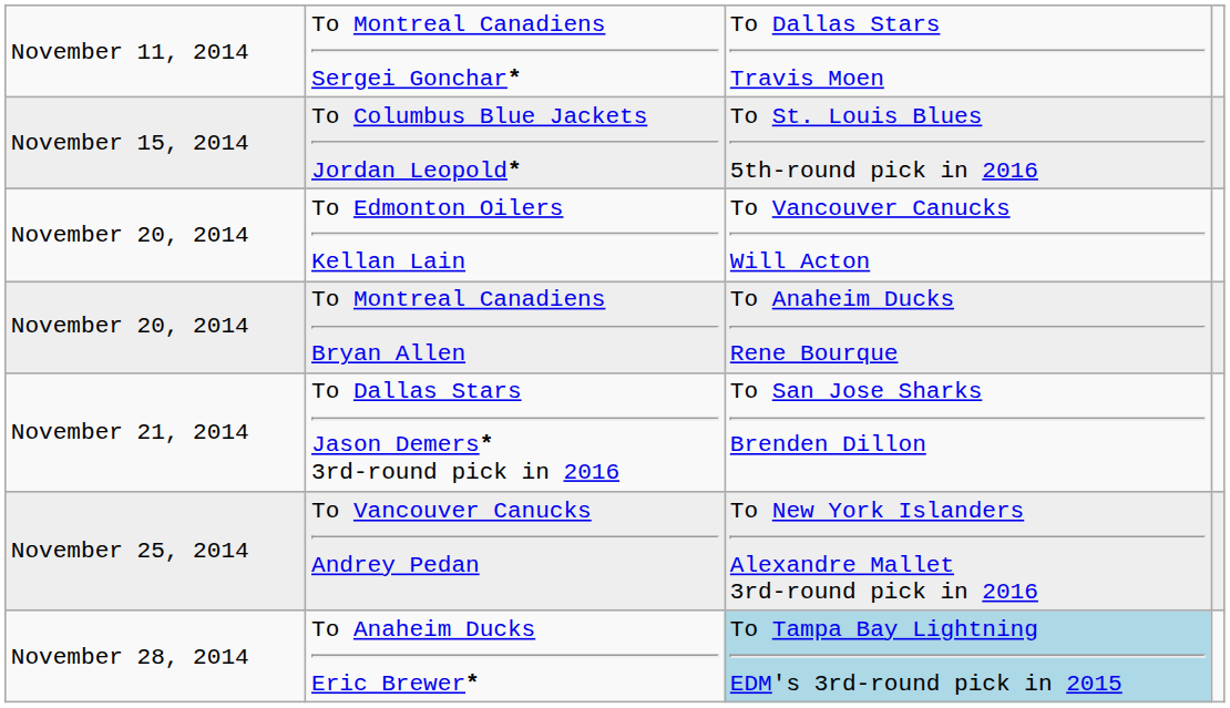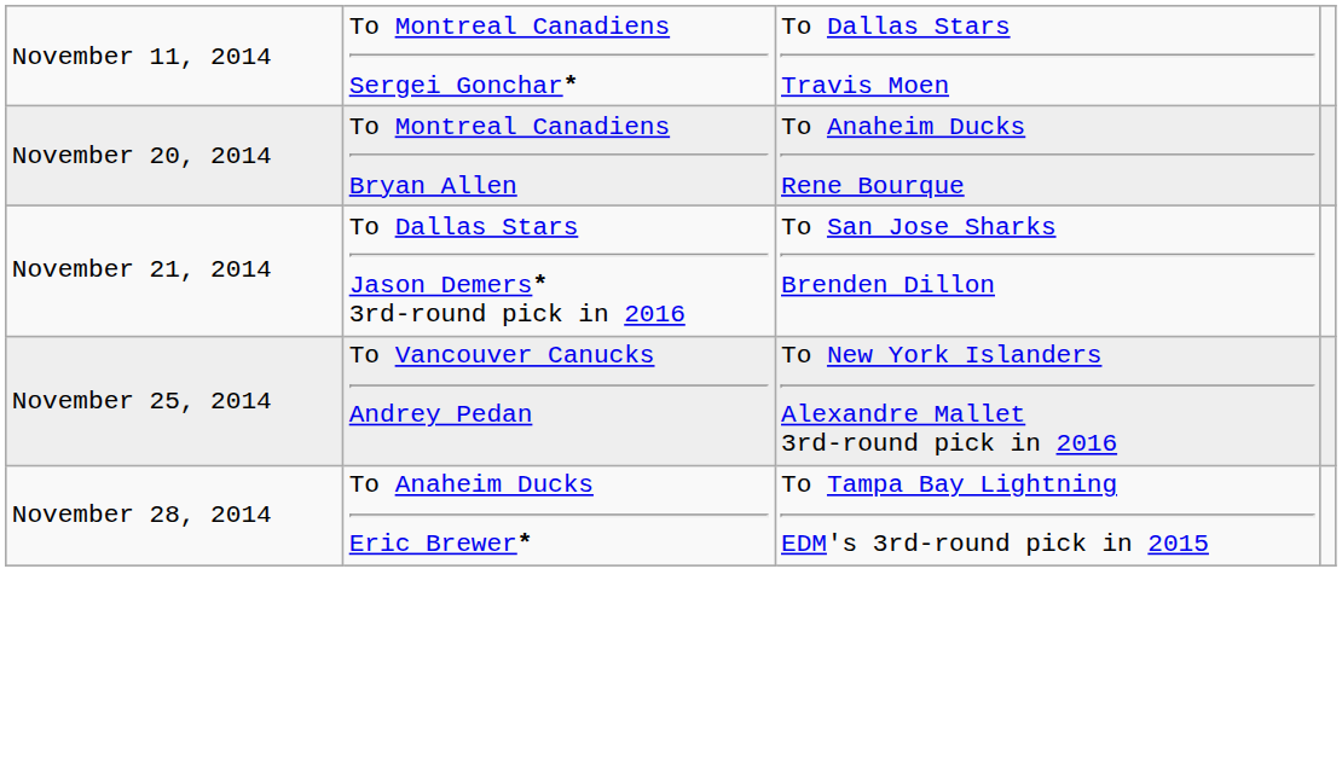- row: November 15, 2014 | To Columbus Blue Jackets Jordan Leopold* | To St. Louis Blues 5th-round pick in 2016
- row: November 20, 2014 | To Edmonton Oilers Kellan Lain | To Vancouver Canucks Will Acton
To Anaheim Ducks Eric Brewer* | column 3: lightblue background -> no background
